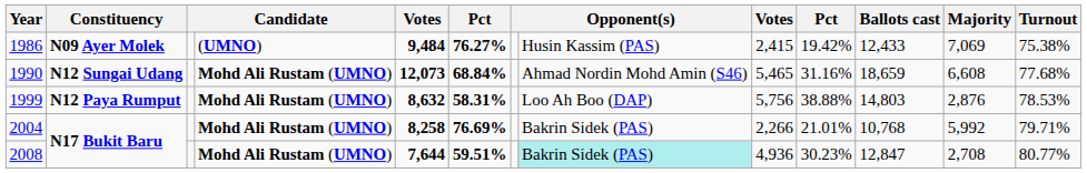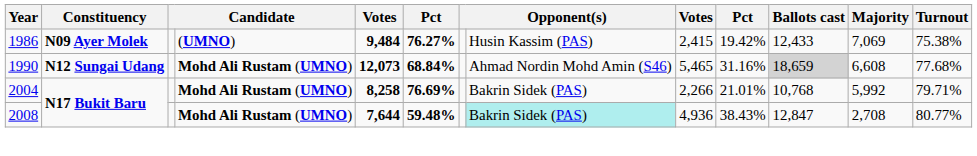1990 | Ballots cast: no background -> lightgrey background
- row: 1999 | N12 Paya Rumput | Mohd Ali Rustam (UMNO) | 8,632 | 58.31% | Loo Ah Boo (DAP) | 5,756 | 38.88% | 14,803 | 2,876 | 78.53%
2008 | column 6: 59.51% -> 59.48%
2008 | column 10: 30.23% -> 38.43%
